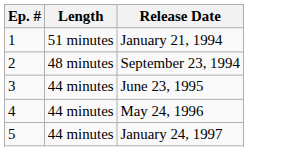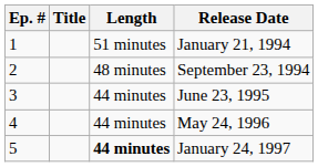+ column: Title
January 24, 1997 | Length: normal -> bold
